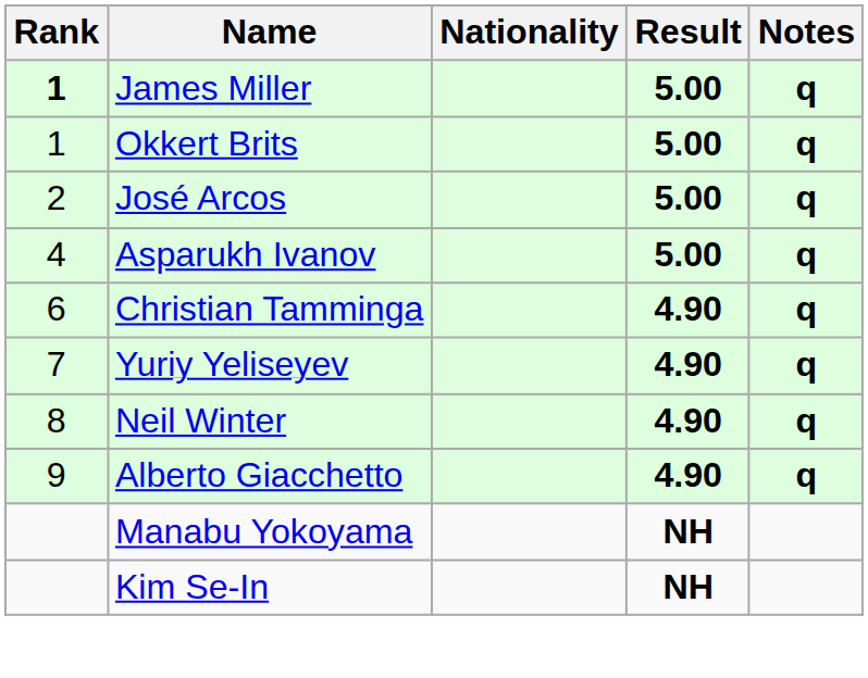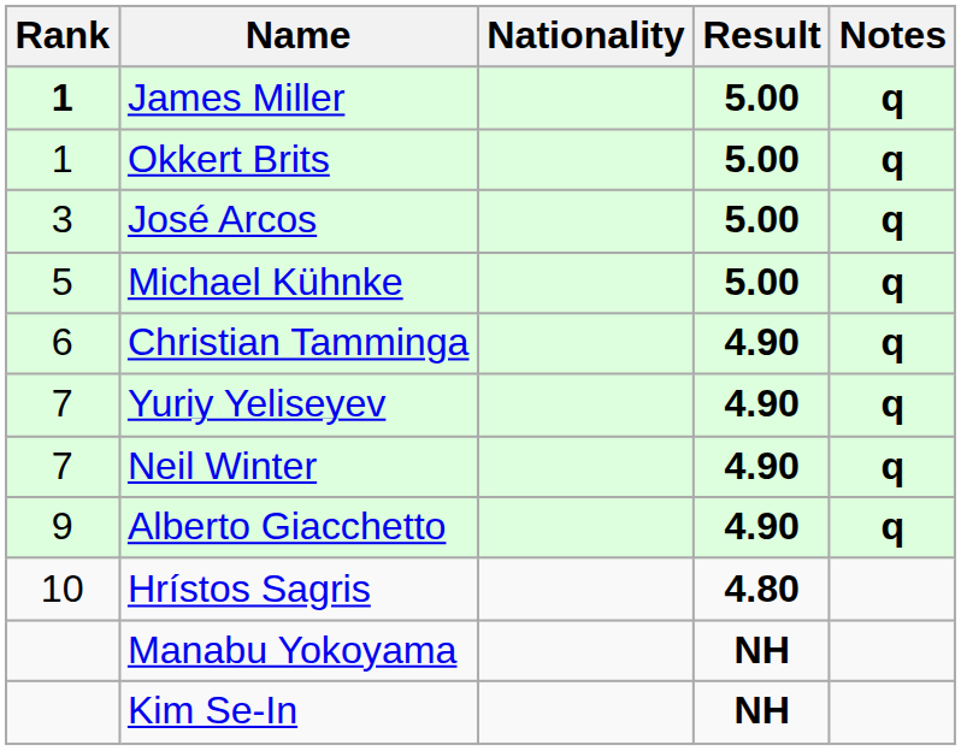José Arcos | Rank: 2 -> 3
- row: 4 | Asparukh Ivanov | 5.00 | q
+ row: 5 | Michael Kühnke | 5.00 | q
Neil Winter | Rank: 8 -> 7
+ row: 10 | Hrístos Sagris | 4.80
